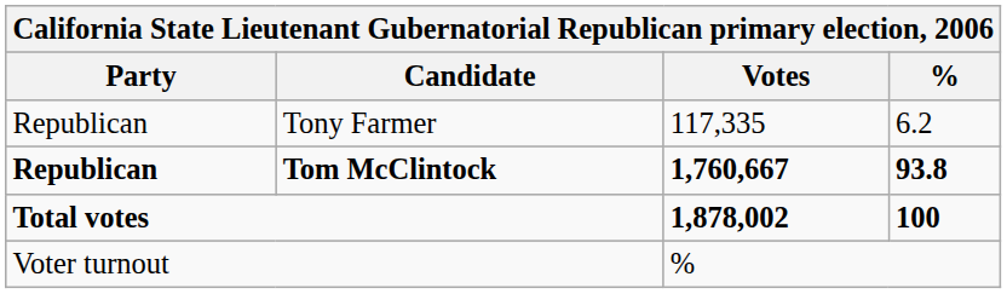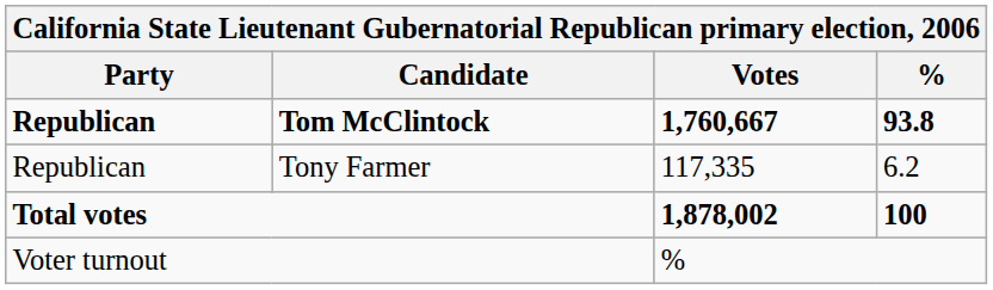rows swapped: Tom McClintock <-> Tony Farmer
